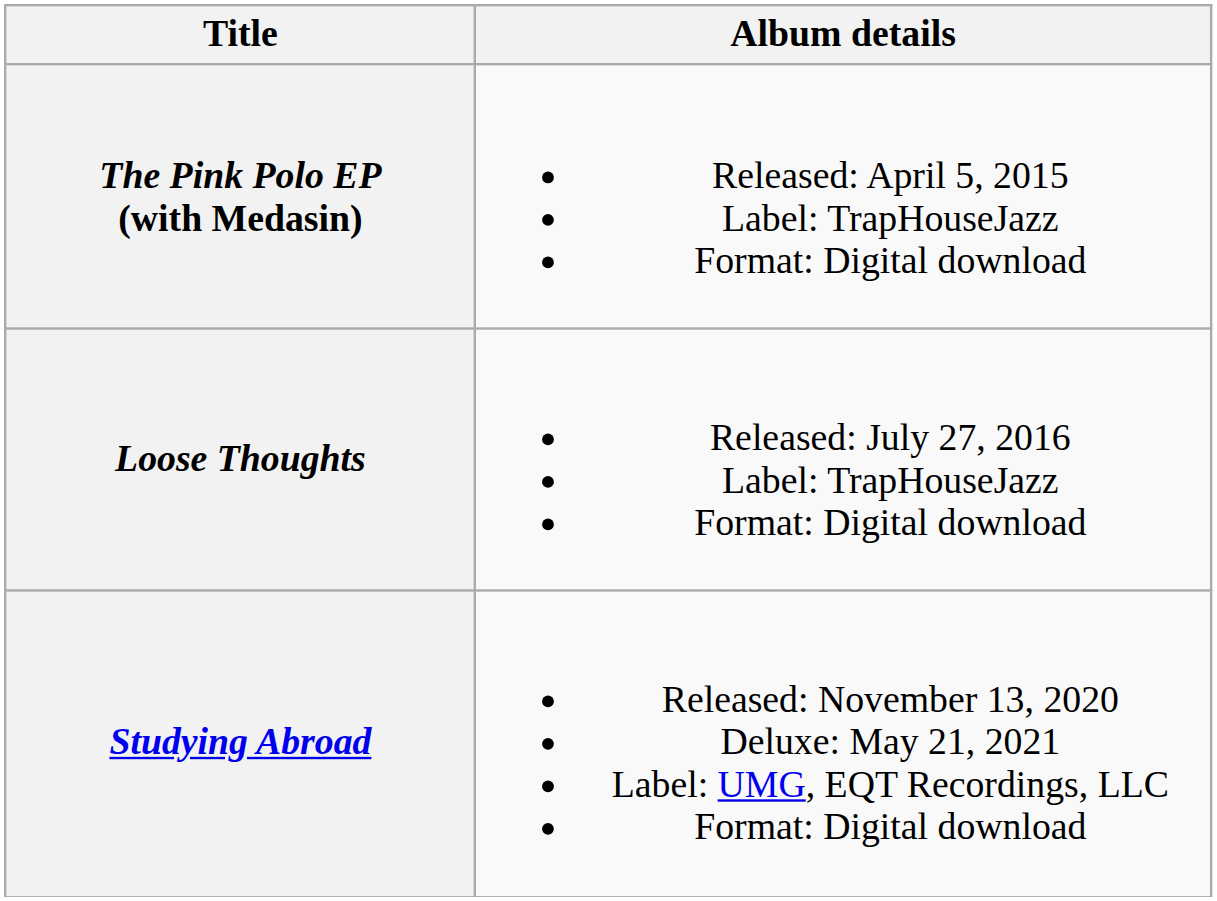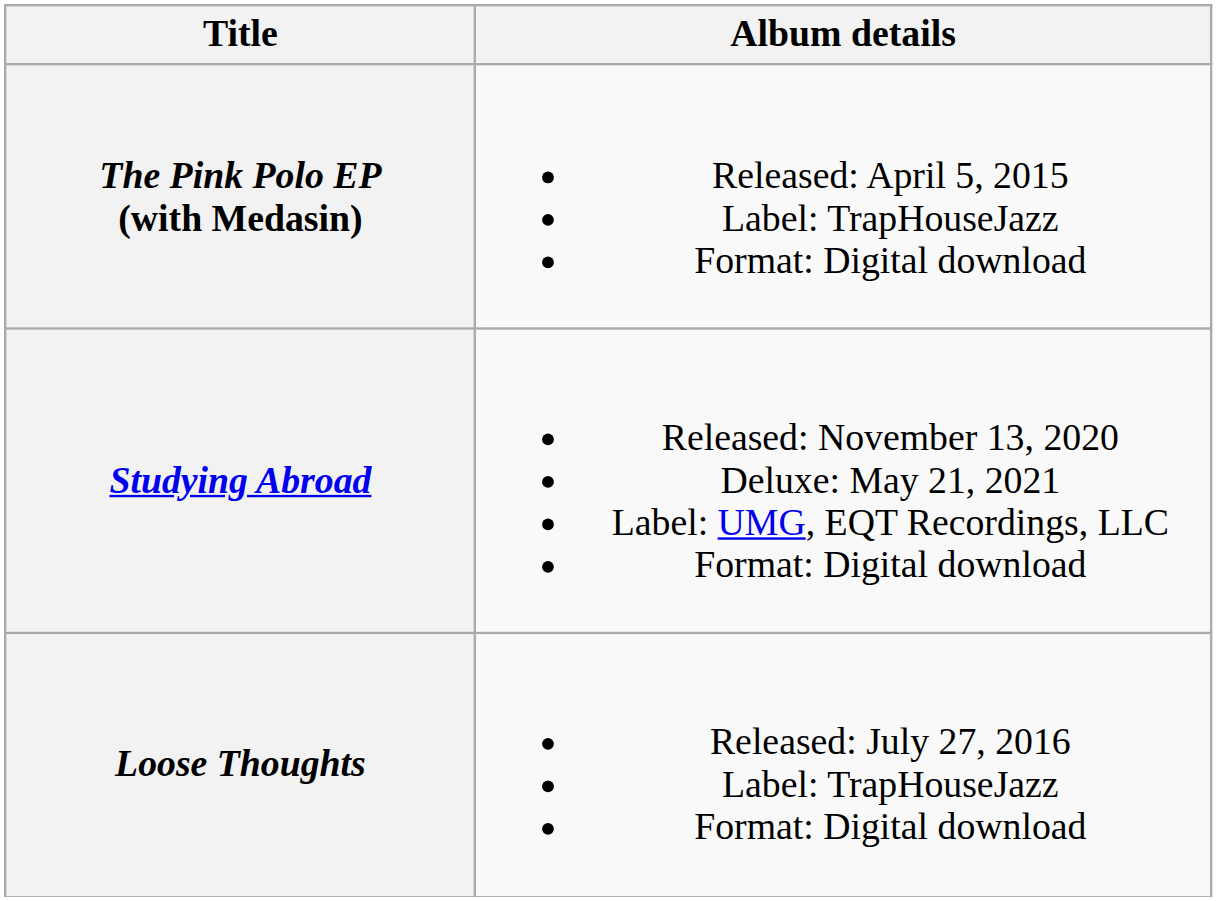rows swapped: Loose Thoughts <-> Studying Abroad
